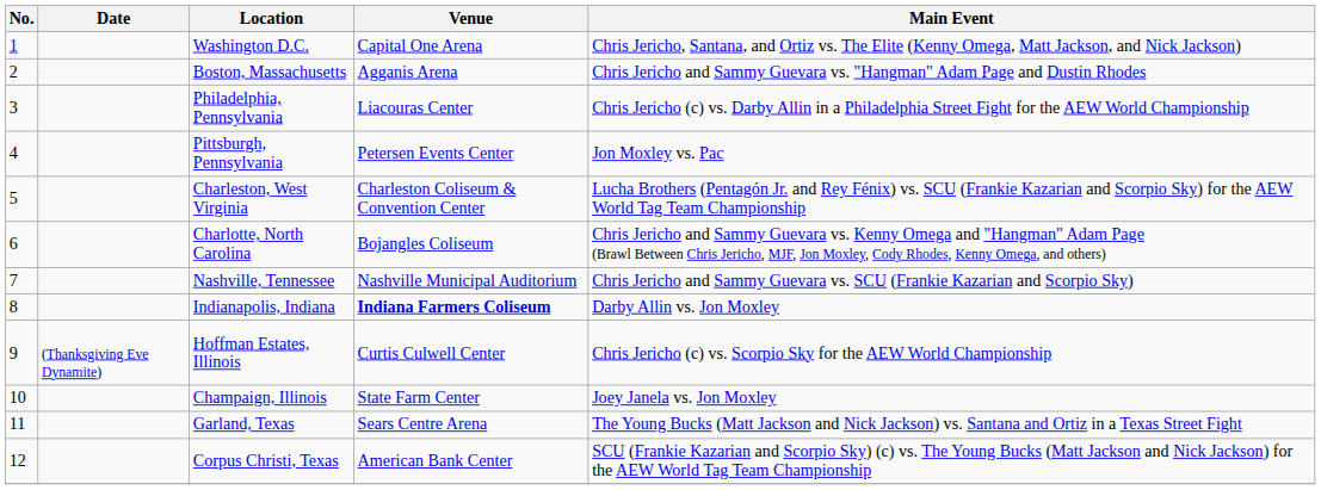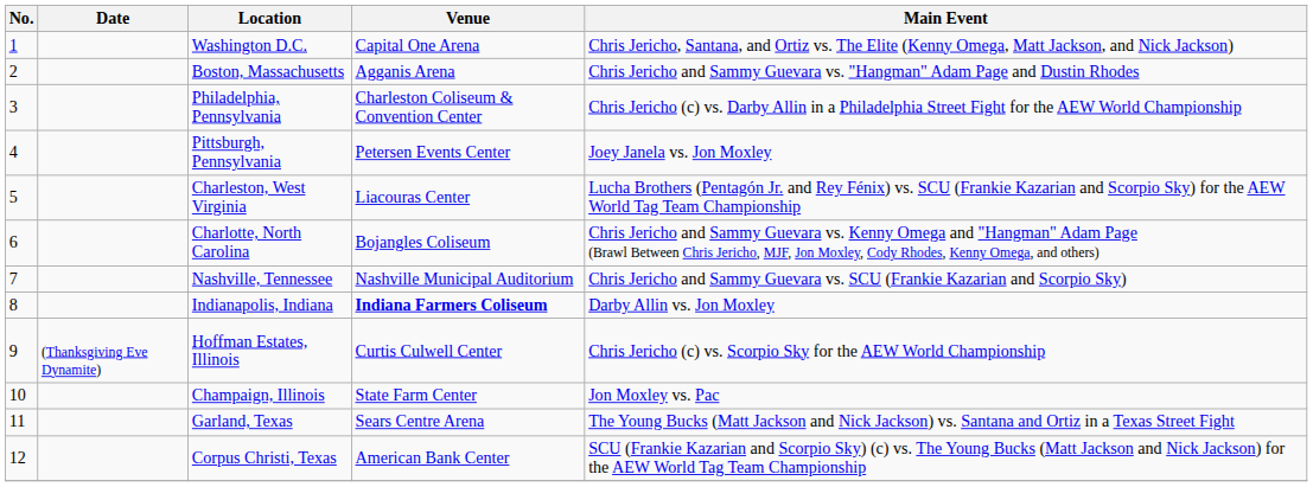Philadelphia, Pennsylvania | Venue: Liacouras Center -> Charleston Coliseum & Convention Center
Pittsburgh, Pennsylvania | Main Event: Jon Moxley vs. Pac -> Joey Janela vs. Jon Moxley
Charleston, West Virginia | Venue: Charleston Coliseum & Convention Center -> Liacouras Center
Champaign, Illinois | Main Event: Joey Janela vs. Jon Moxley -> Jon Moxley vs. Pac
